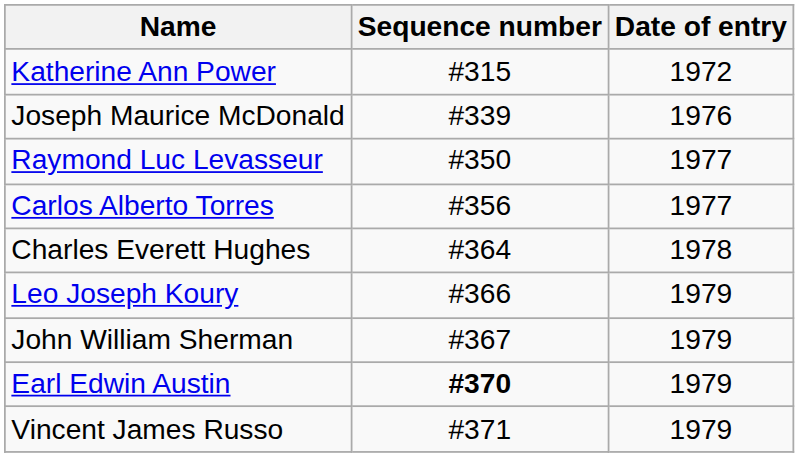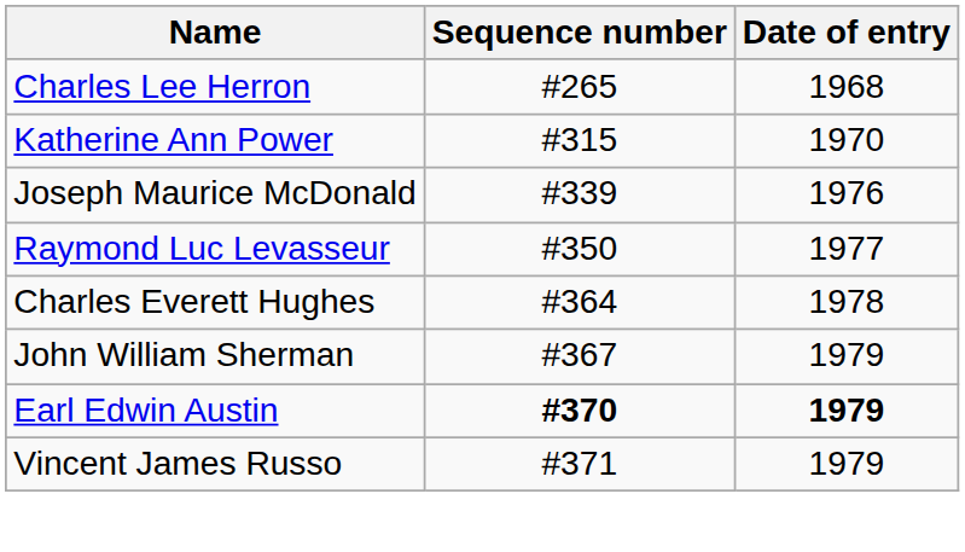+ row: Charles Lee Herron | #265 | 1968
Katherine Ann Power | Date of entry: 1972 -> 1970
- row: Carlos Alberto Torres | #356 | 1977
- row: Leo Joseph Koury | #366 | 1979
Earl Edwin Austin | Date of entry: normal -> bold
